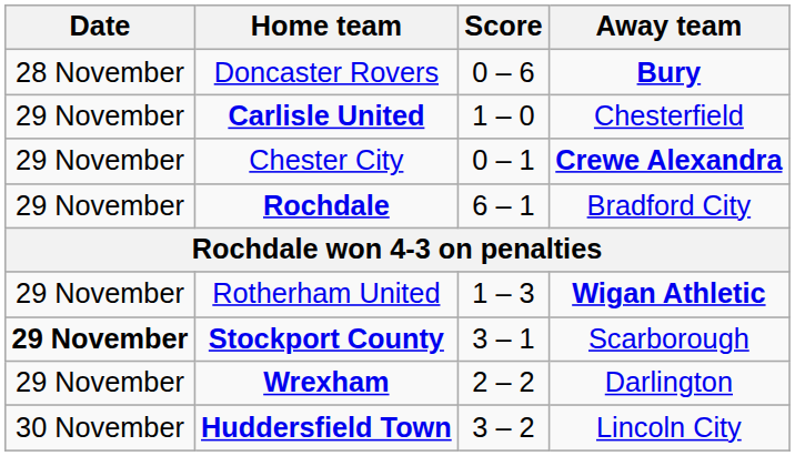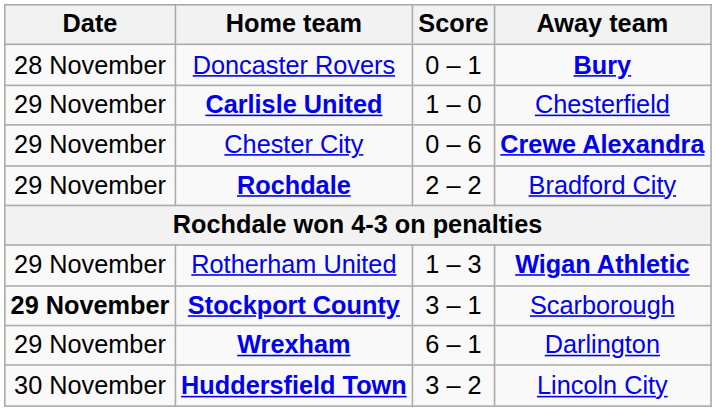Doncaster Rovers | Score: 0 – 6 -> 0 – 1
Chester City | Score: 0 – 1 -> 0 – 6
Rochdale | Score: 6 – 1 -> 2 – 2
Wrexham | Score: 2 – 2 -> 6 – 1
